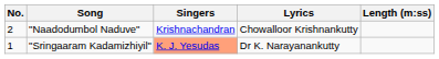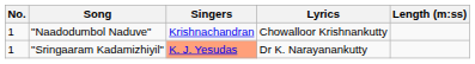"Naadodumbol Naduve" | No.: 2 -> 1
